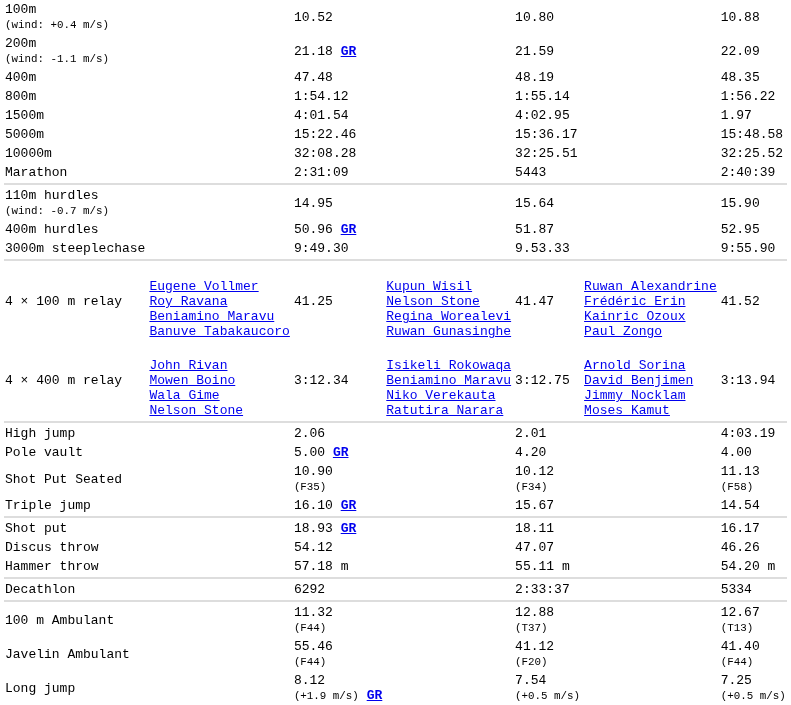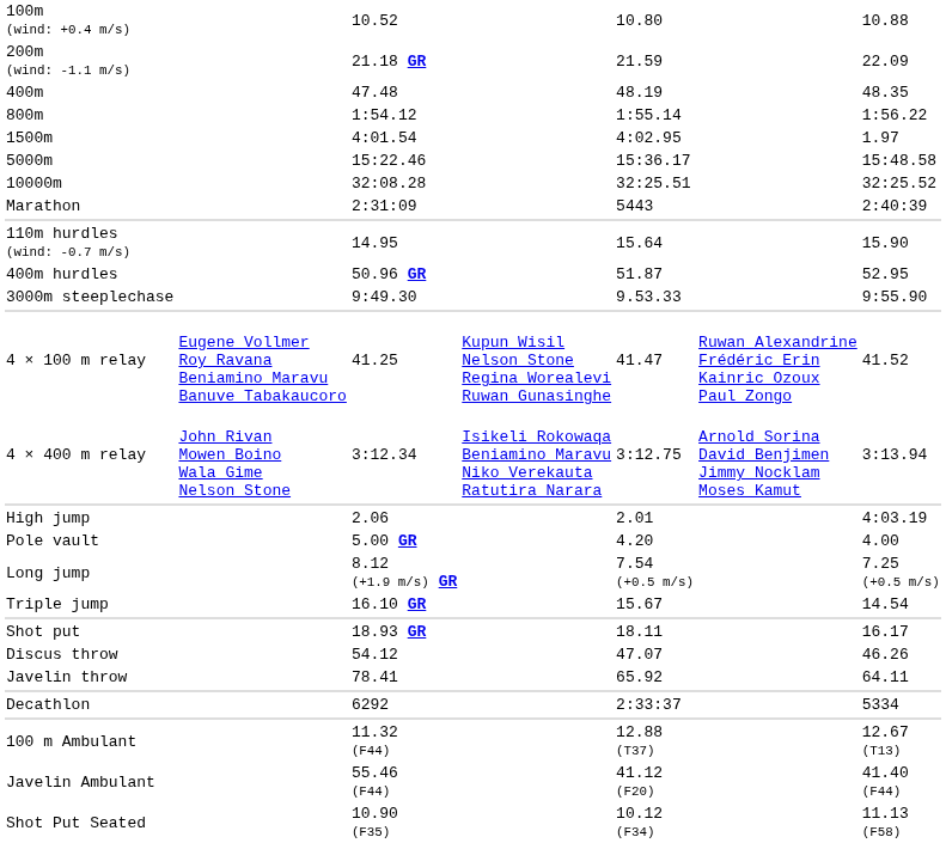rows swapped: Long jump <-> Shot Put Seated
- row: Hammer throw | 57.18 m | 55.11 m | 54.20 m
+ row: Javelin throw | 78.41 | 65.92 | 64.11
